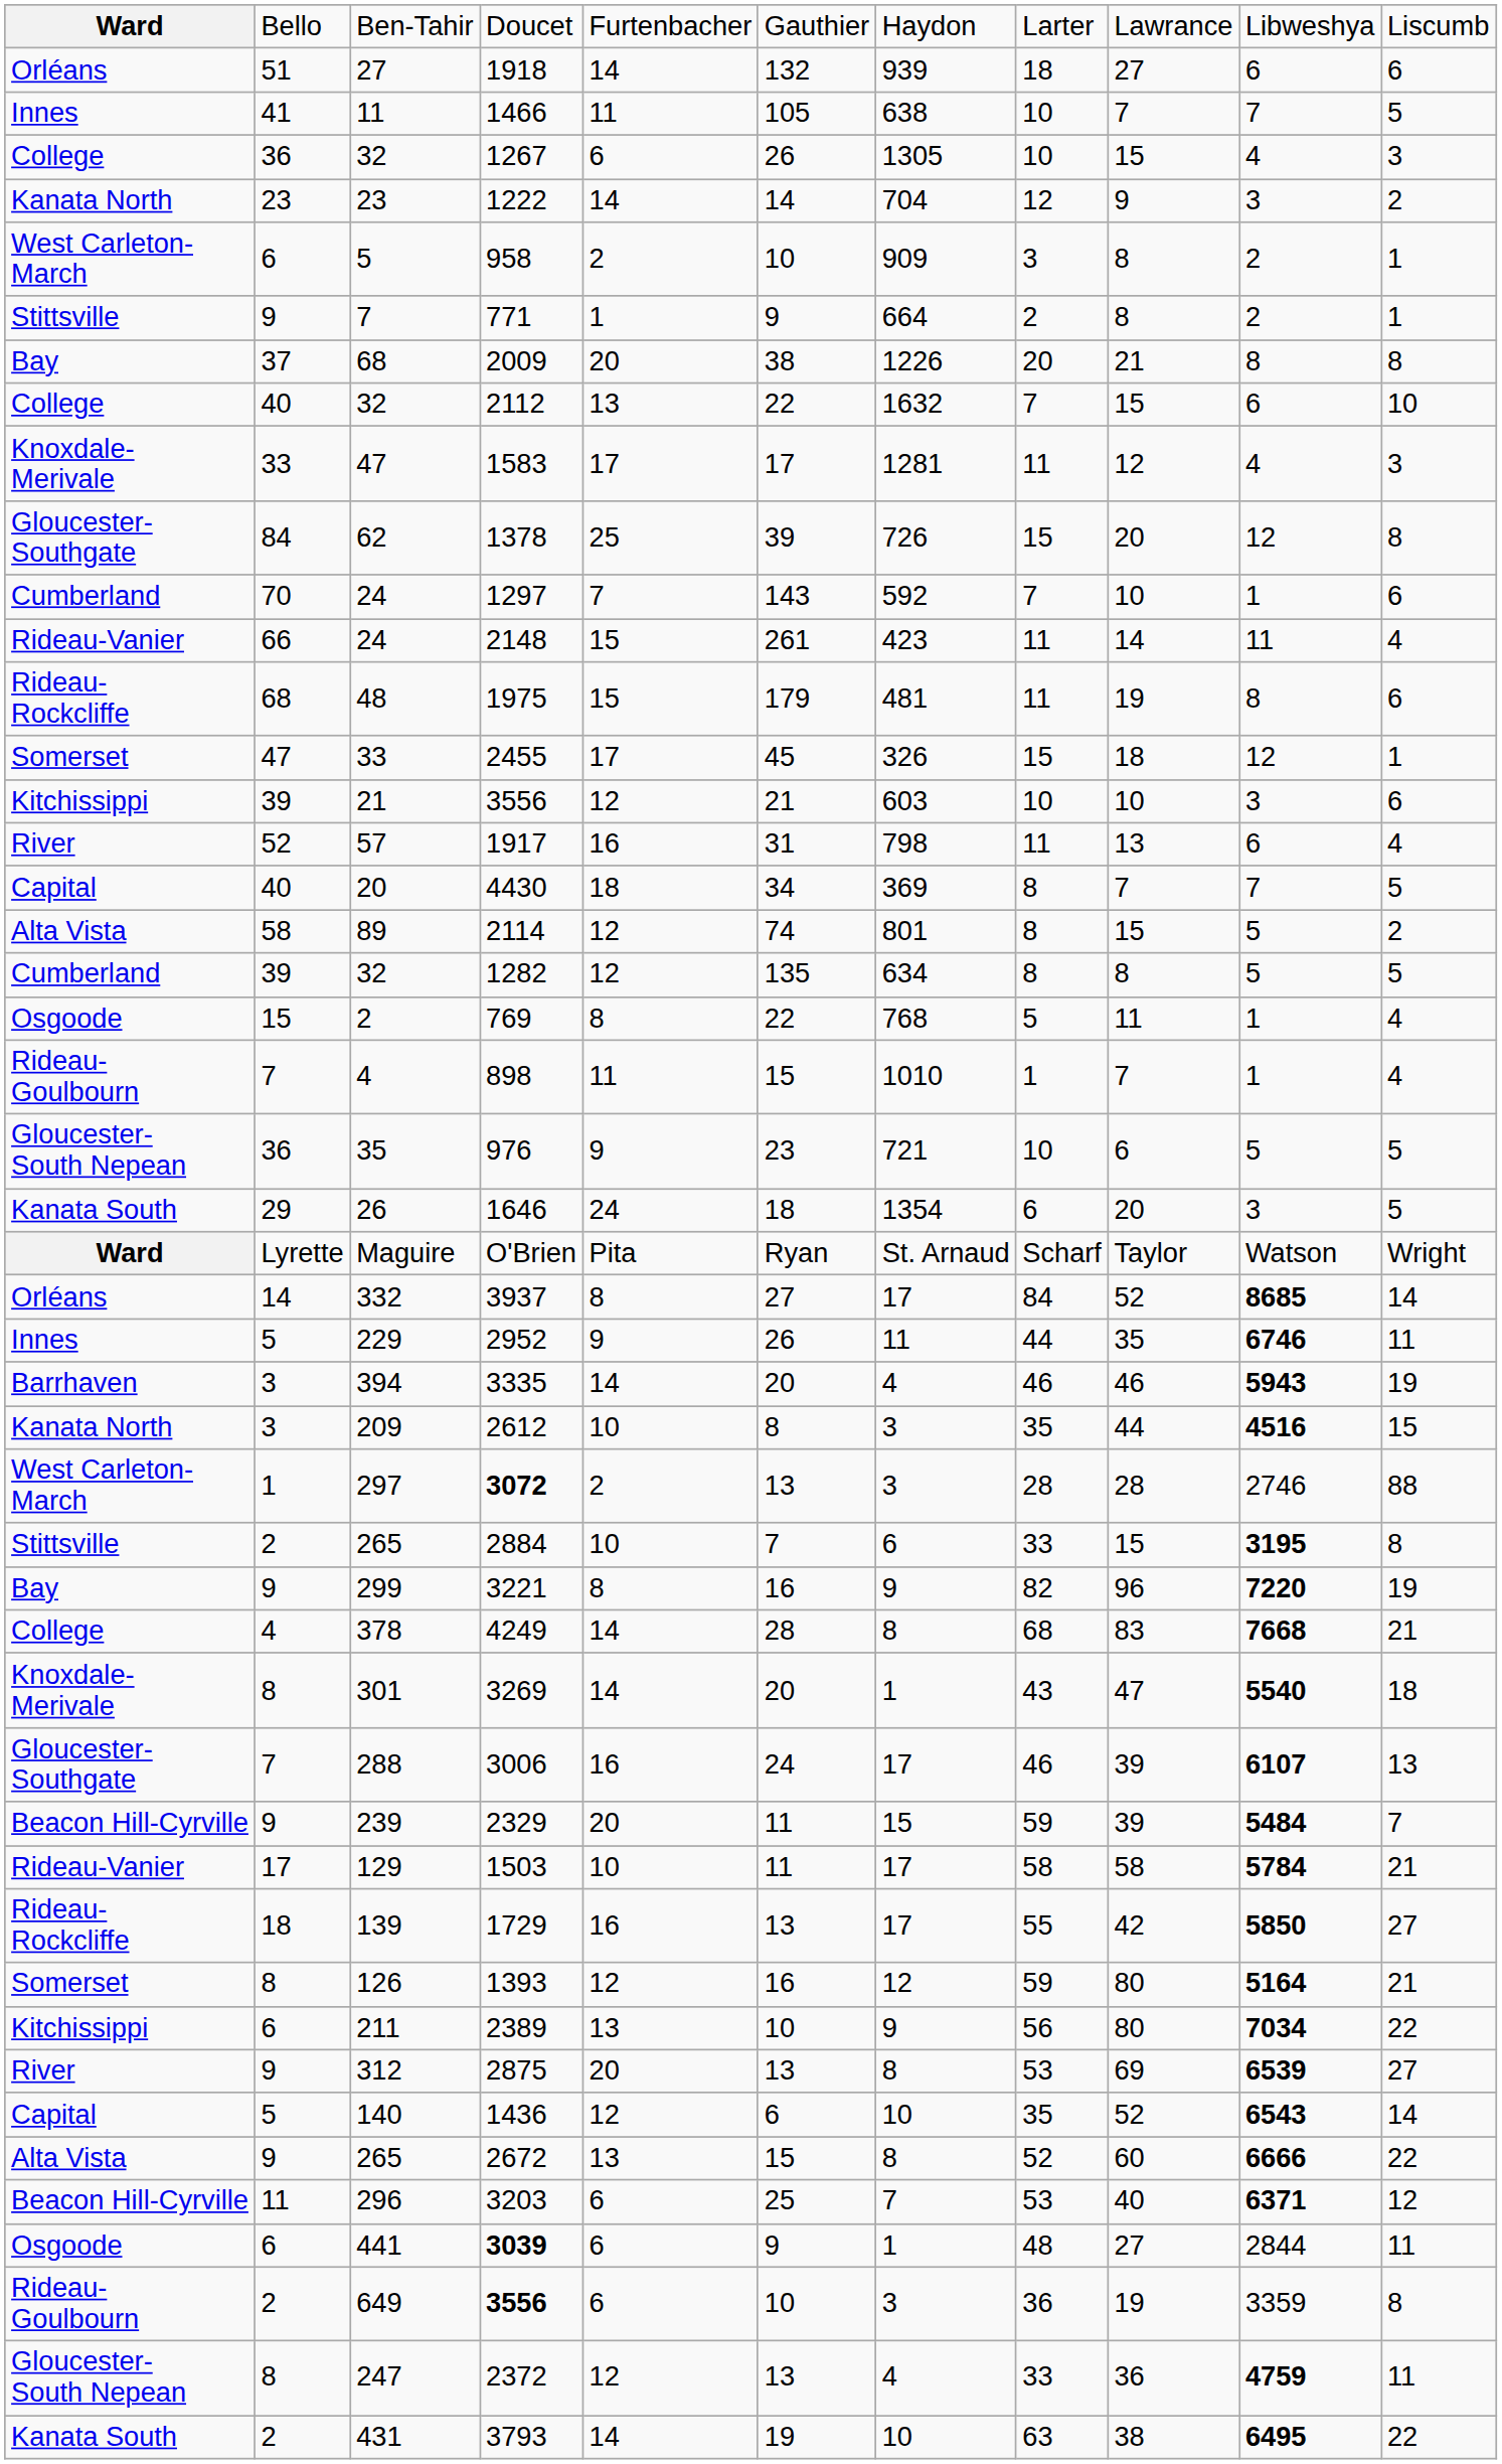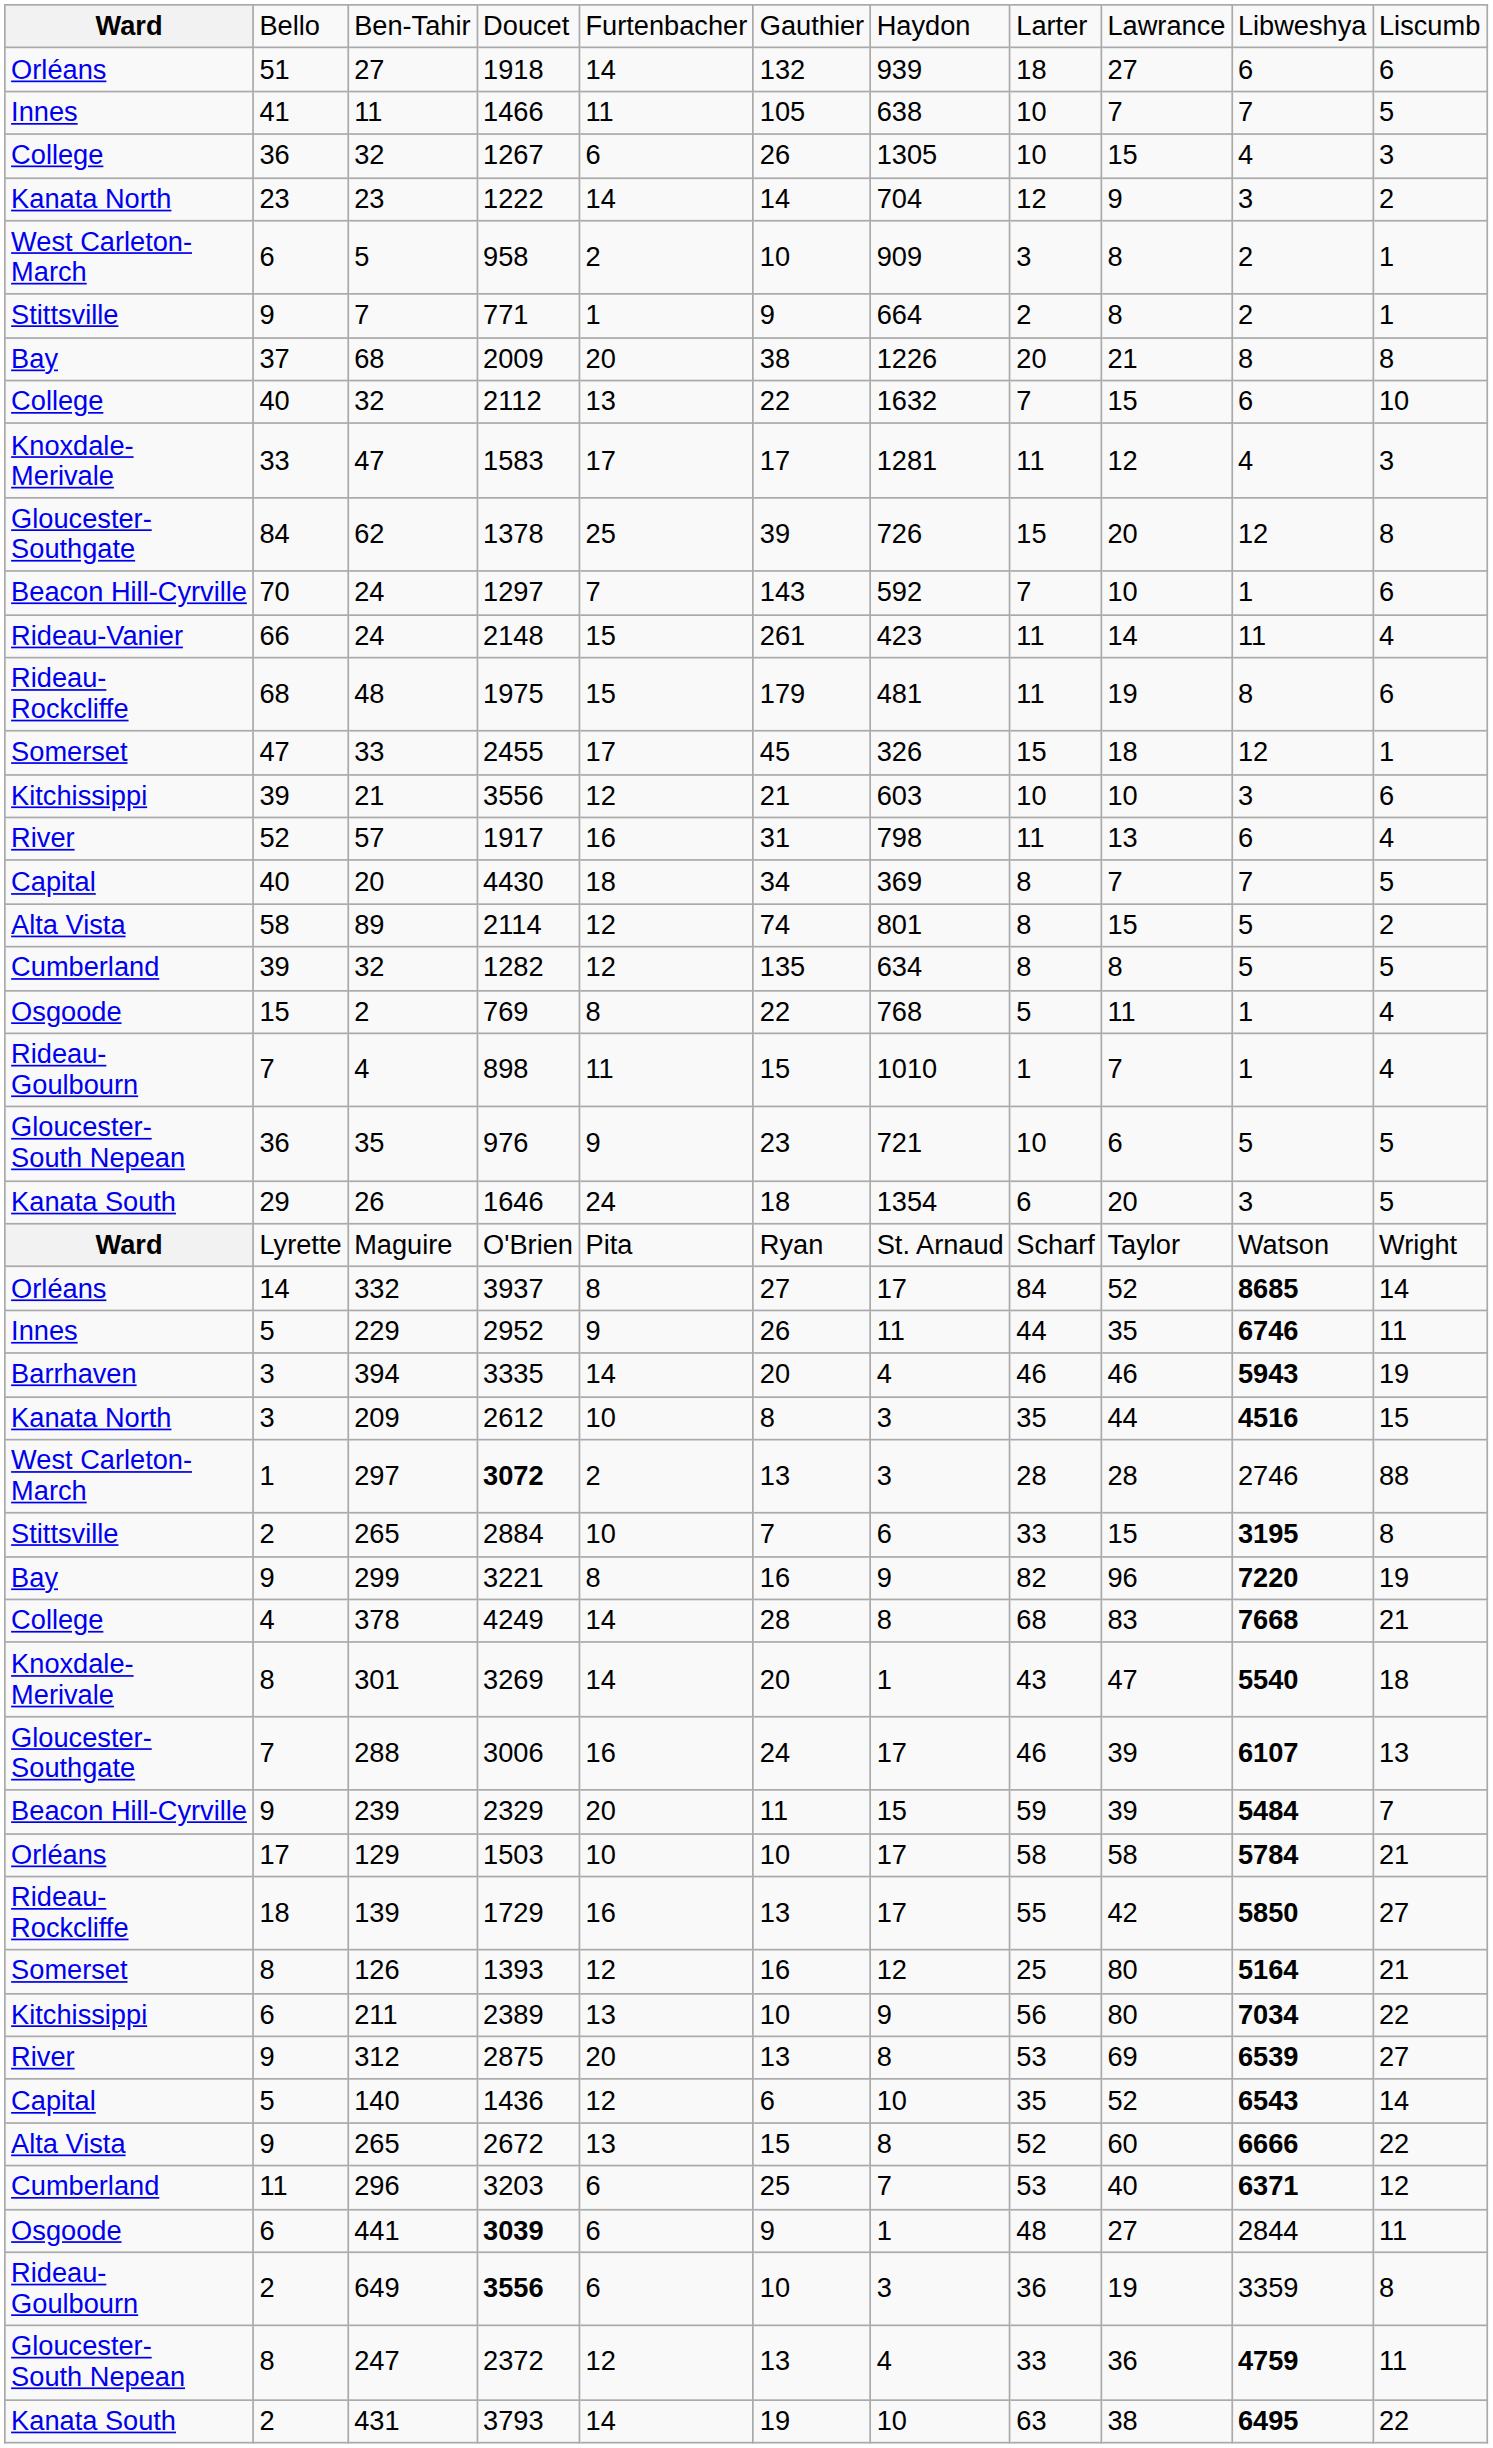1297 | column 1: Cumberland -> Beacon Hill-Cyrville
1503 | column 1: Rideau-Vanier -> Orléans
1503 | column 6: 11 -> 10
1393 | column 8: 59 -> 25
3203 | column 1: Beacon Hill-Cyrville -> Cumberland
